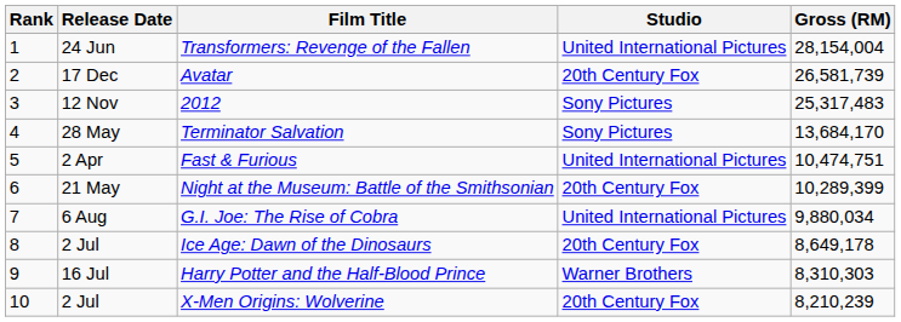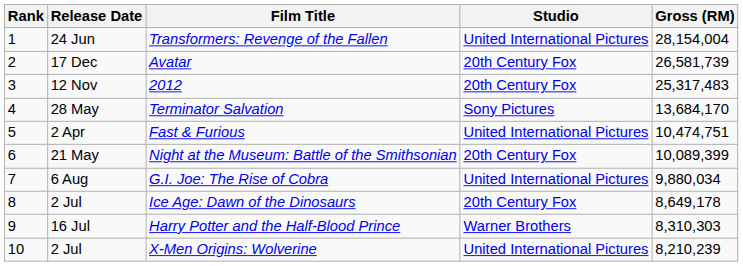2012 | Studio: Sony Pictures -> 20th Century Fox
Night at the Museum: Battle of the Smithsonian | Gross (RM): 10,289,399 -> 10,089,399
X-Men Origins: Wolverine | Studio: 20th Century Fox -> United International Pictures
